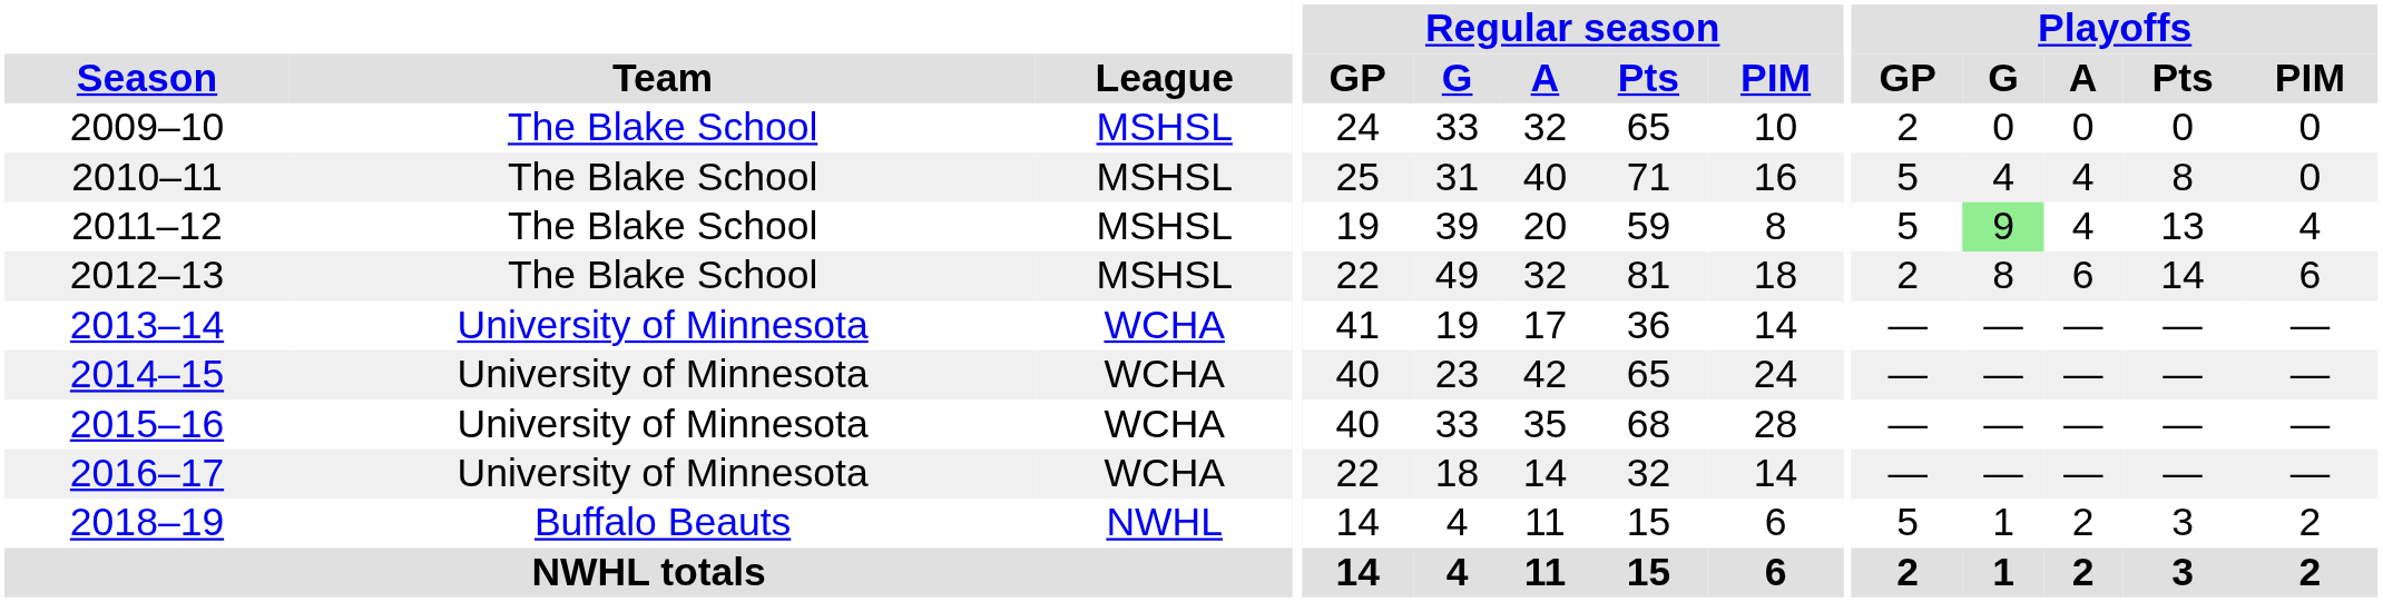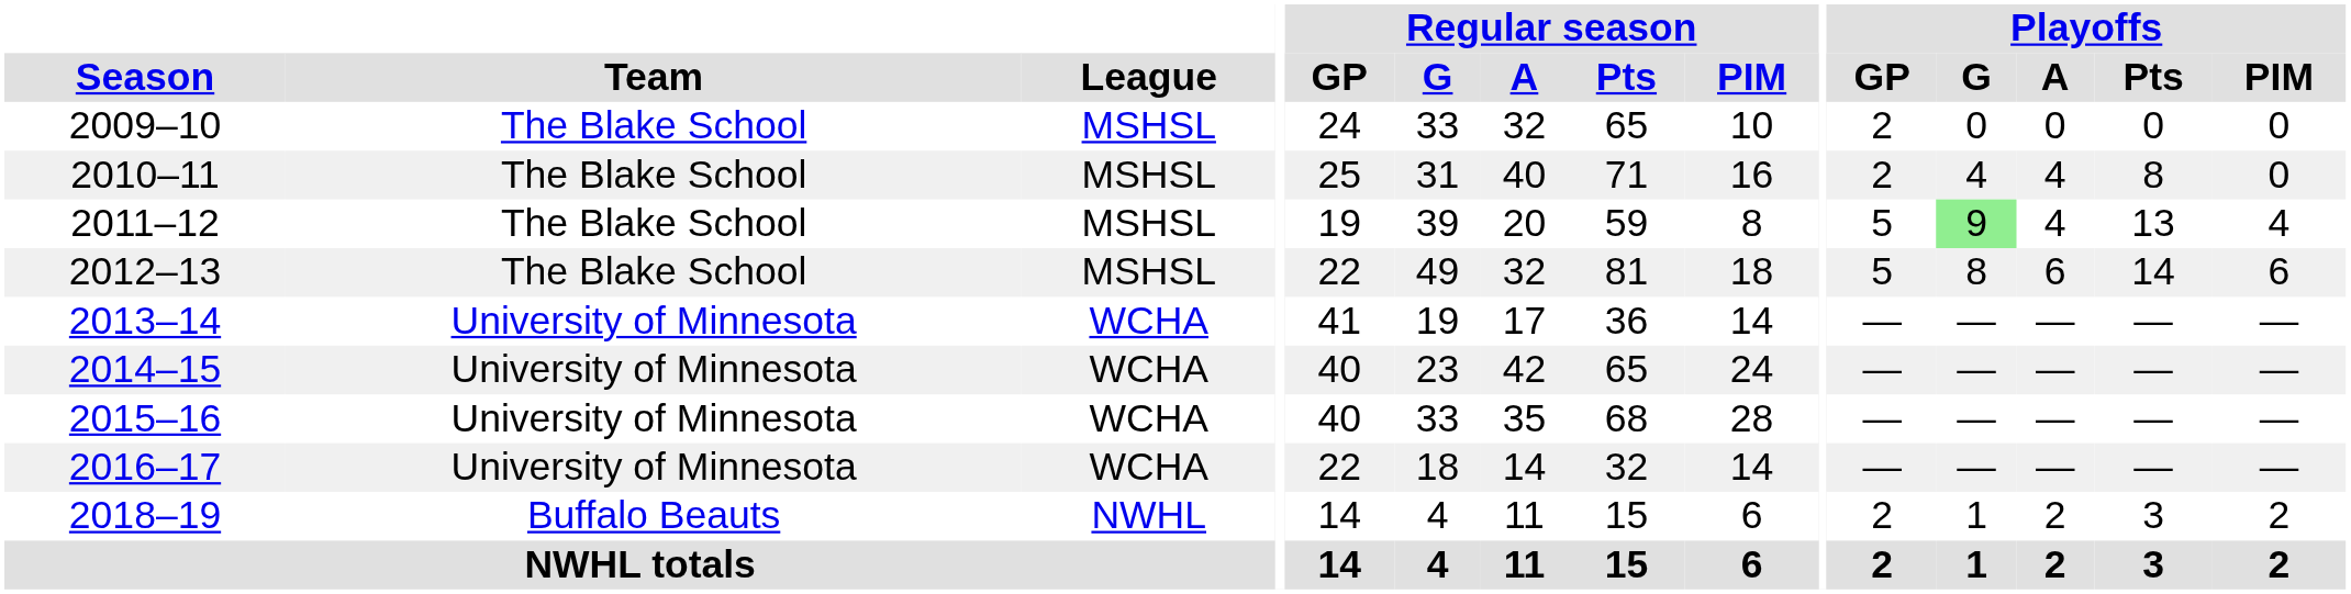2010–11 | Playoffs / GP: 5 -> 2
2012–13 | Playoffs / GP: 2 -> 5
2018–19 | Playoffs / GP: 5 -> 2
